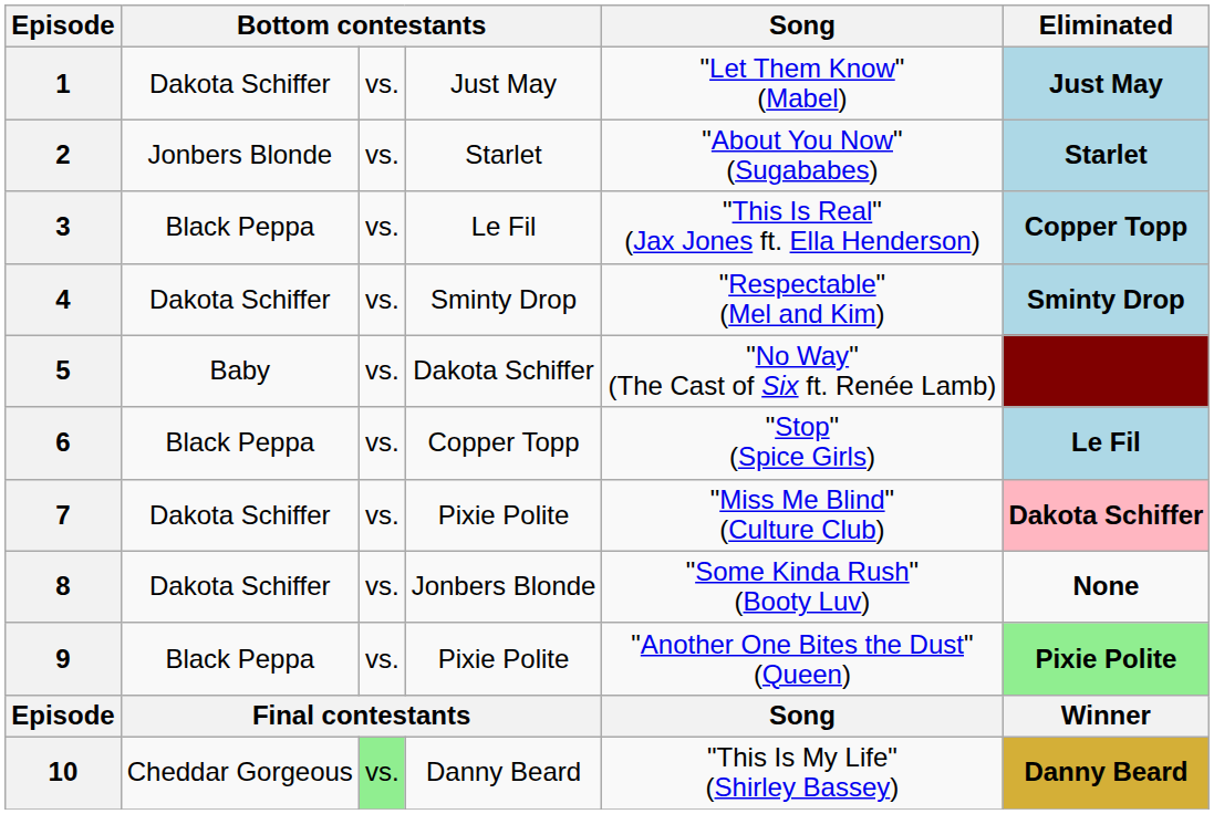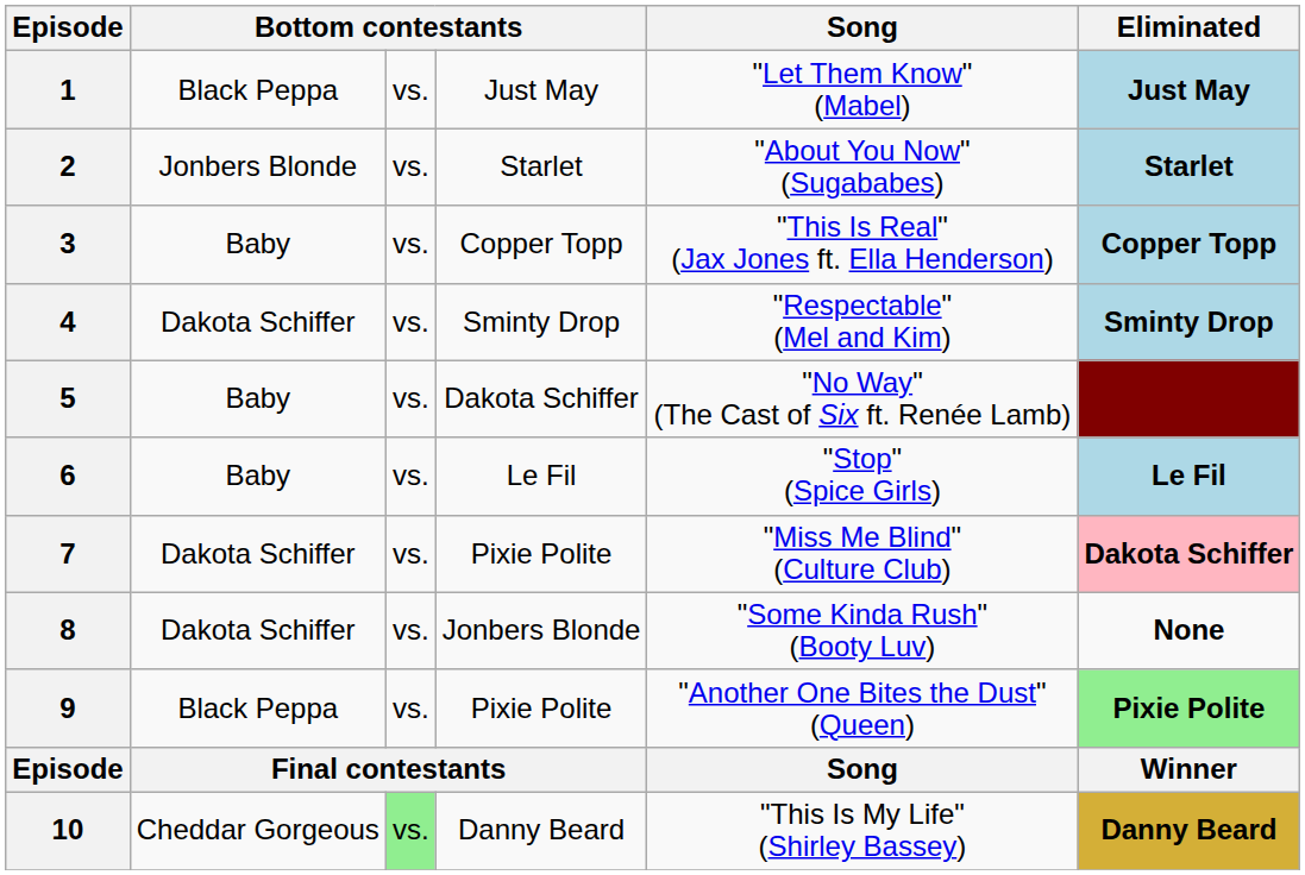1 | column 2: Dakota Schiffer -> Black Peppa
3 | column 2: Black Peppa -> Baby
3 | column 4: Le Fil -> Copper Topp
6 | column 2: Black Peppa -> Baby
6 | column 4: Copper Topp -> Le Fil
